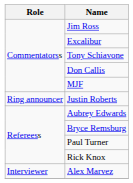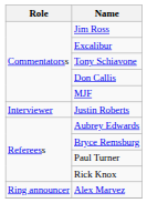Justin Roberts | Role: Ring announcer -> Interviewer
Alex Marvez | Role: Interviewer -> Ring announcer
